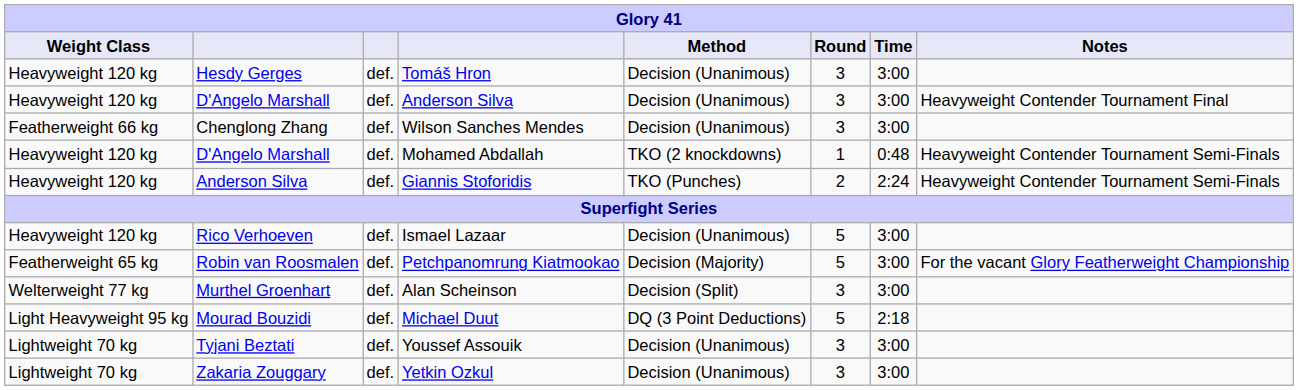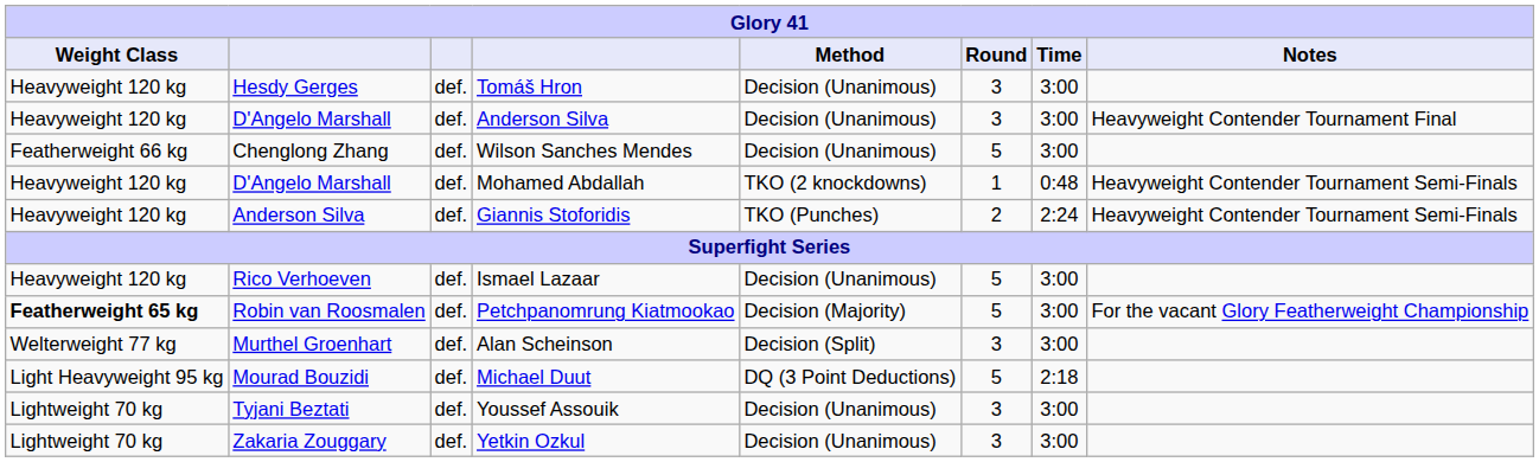Wilson Sanches Mendes | Round: 3 -> 5
Petchpanomrung Kiatmookao | Weight Class: normal -> bold
